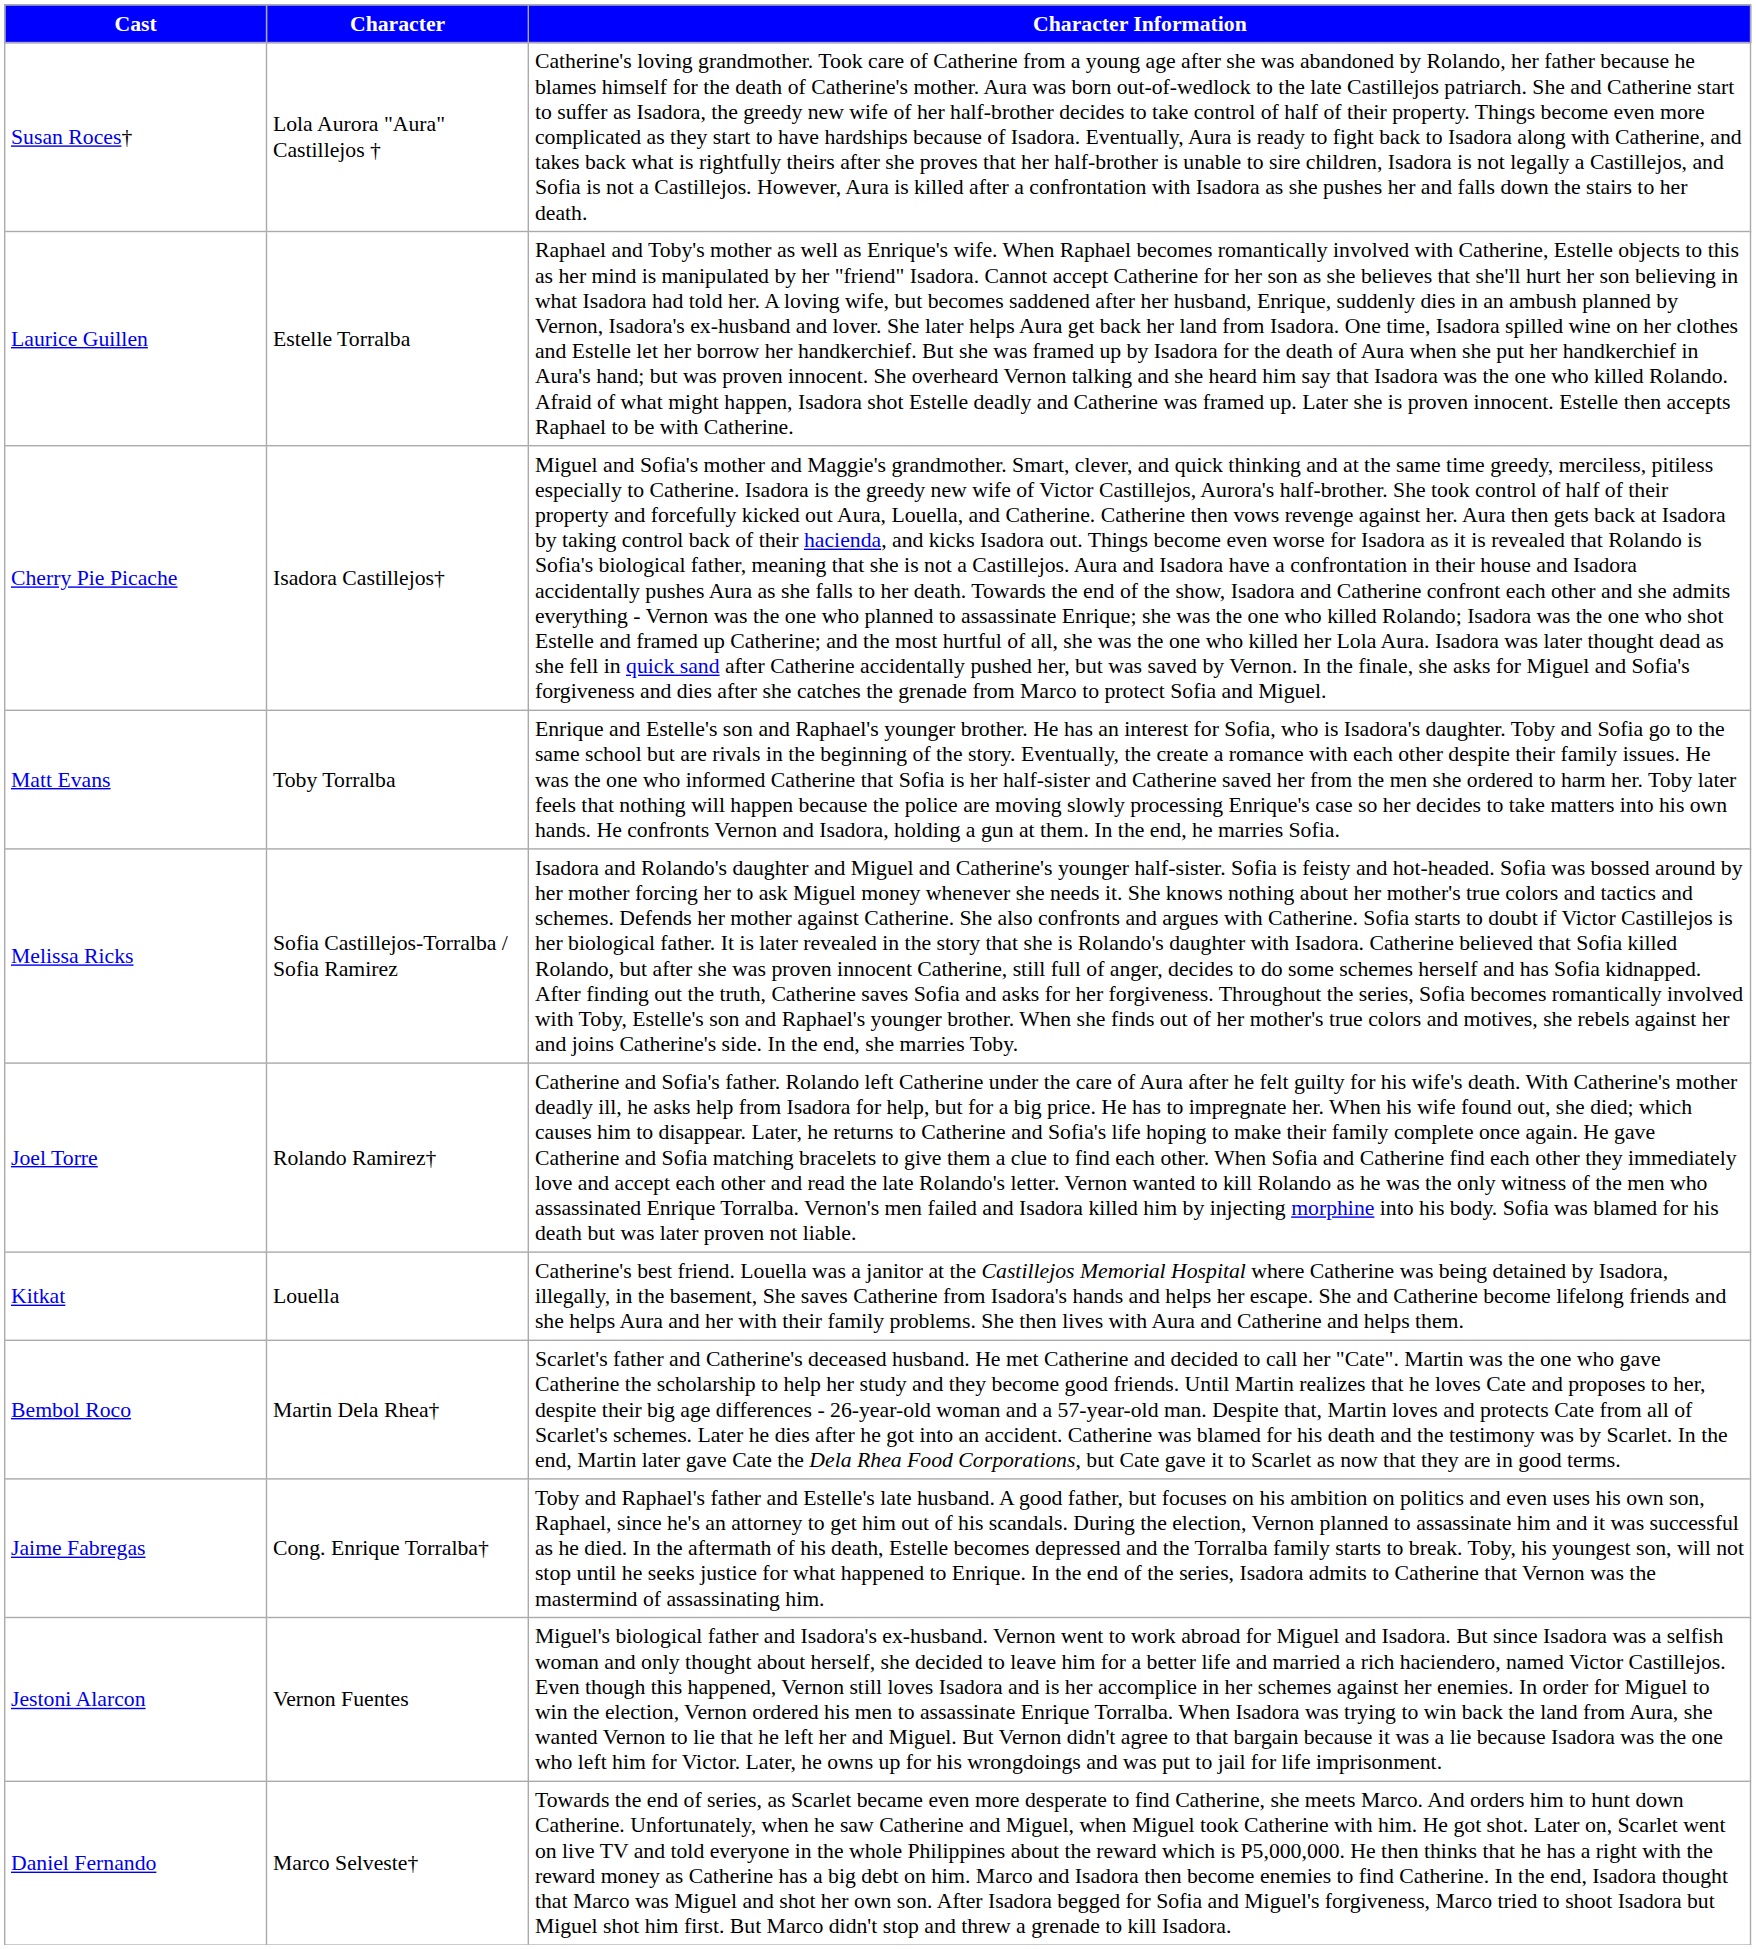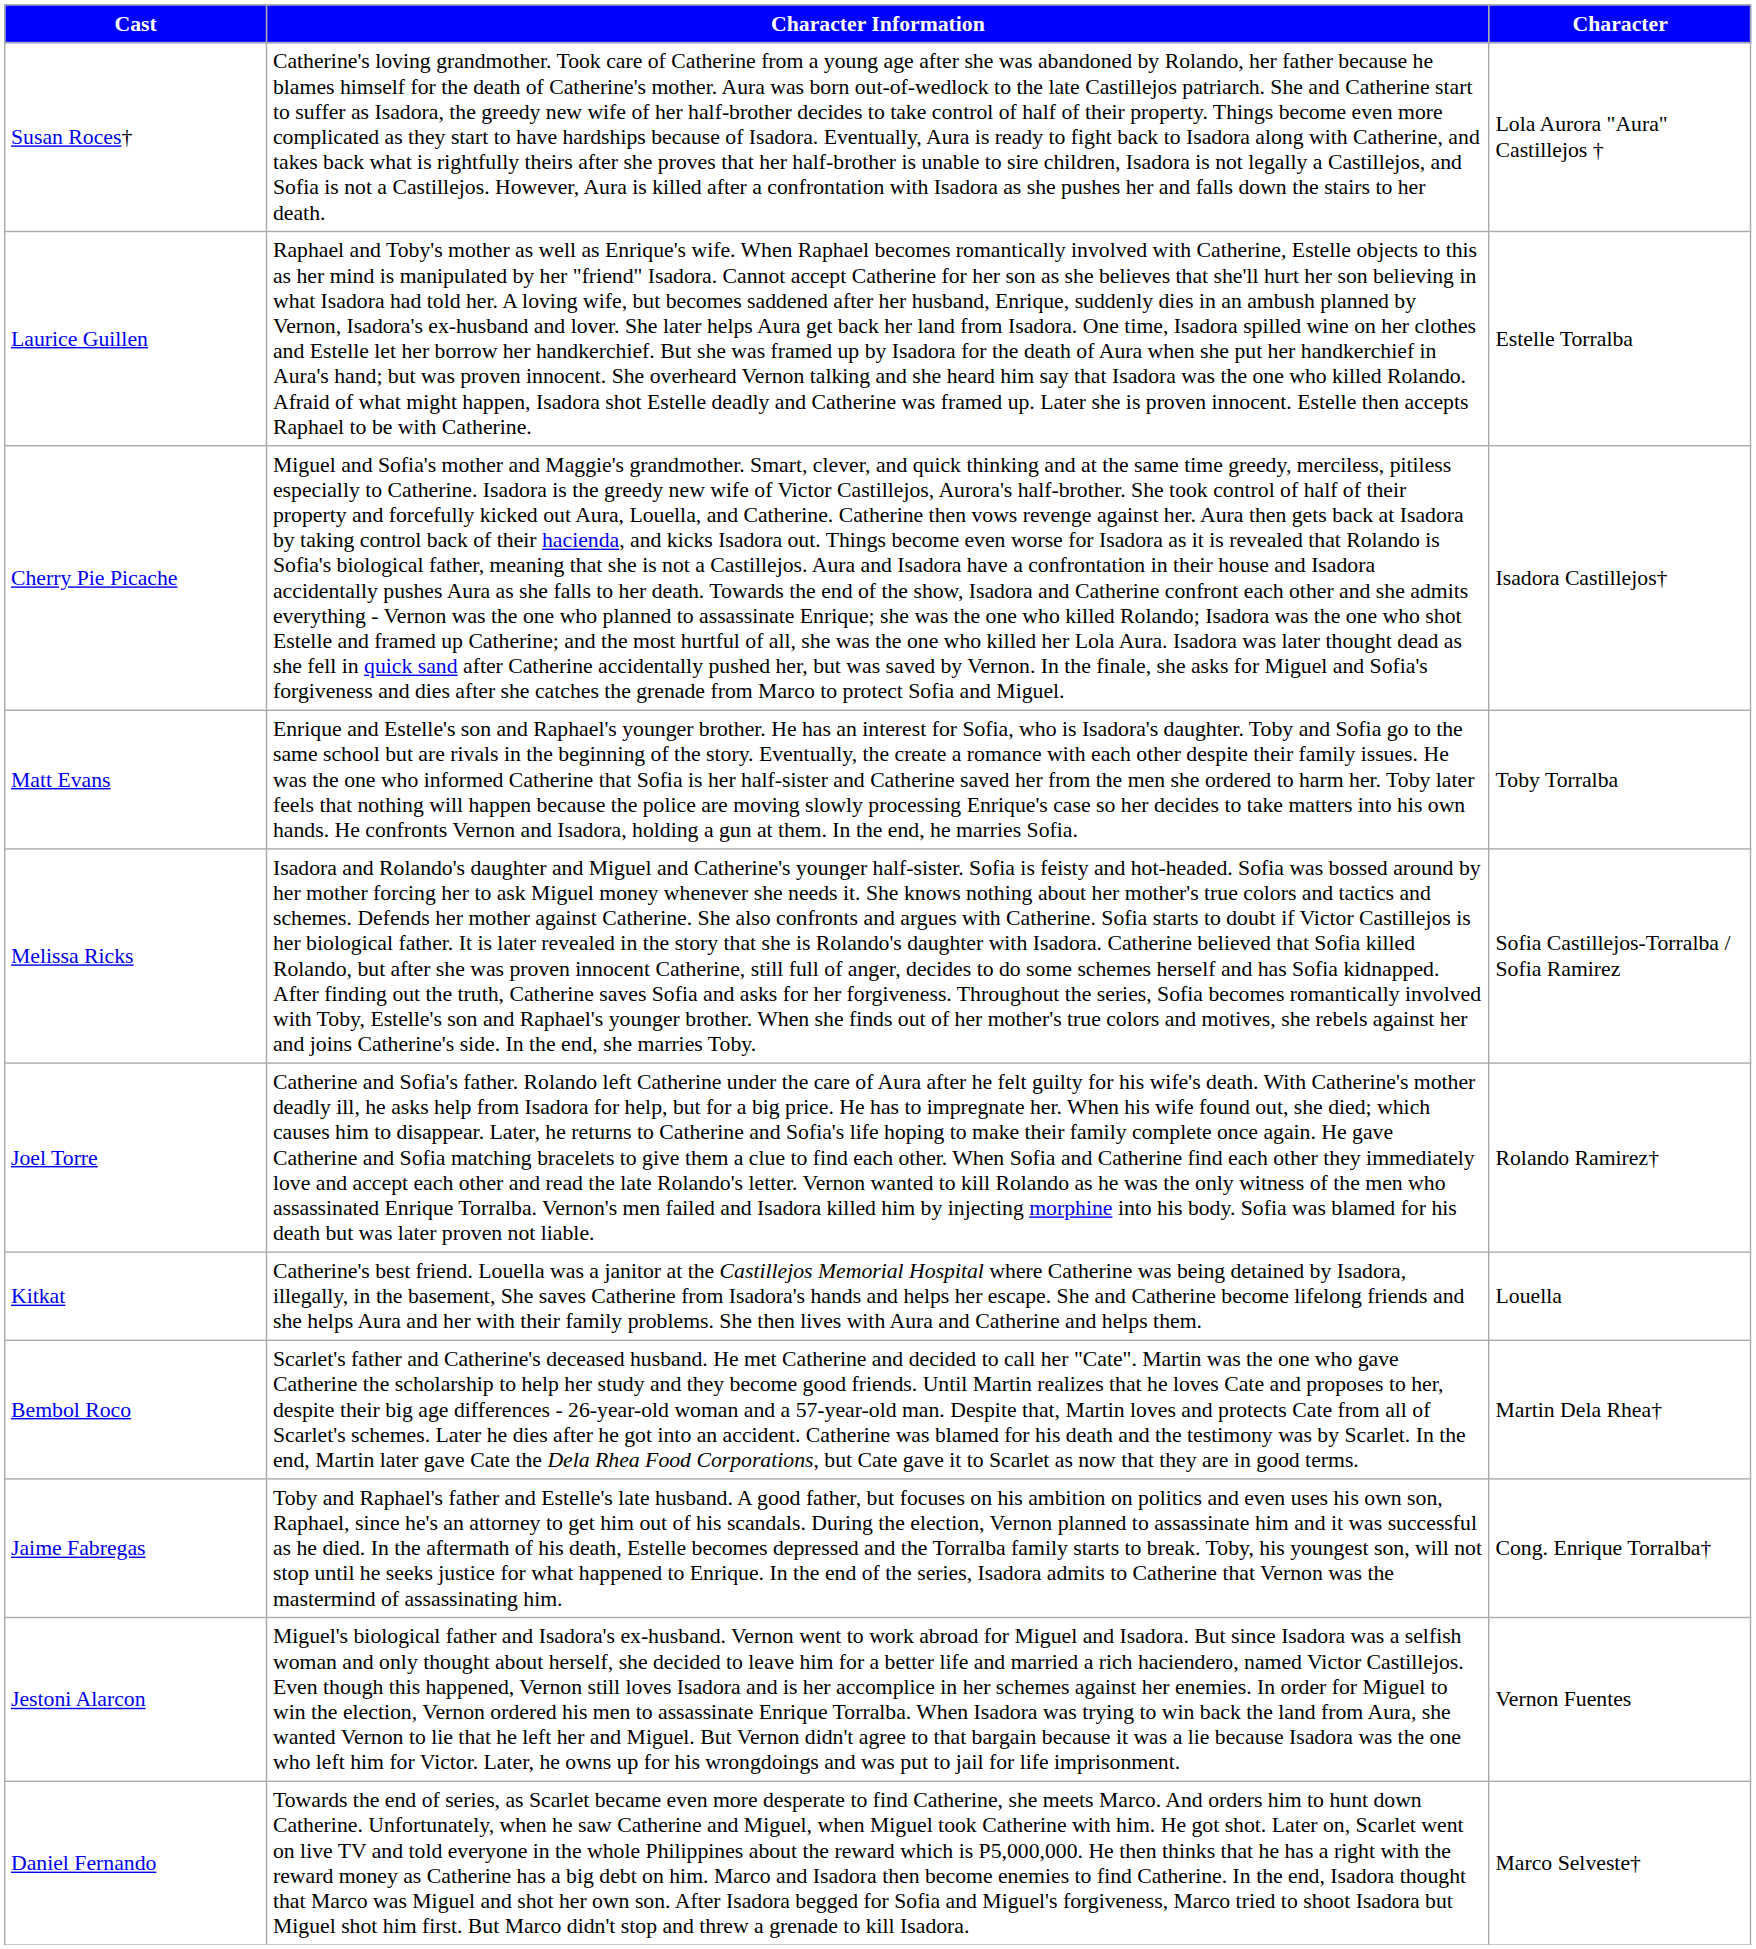columns swapped: Character <-> Character Information
